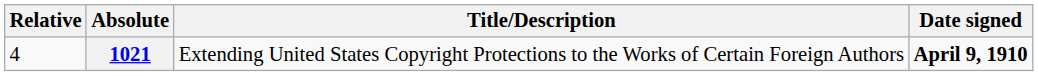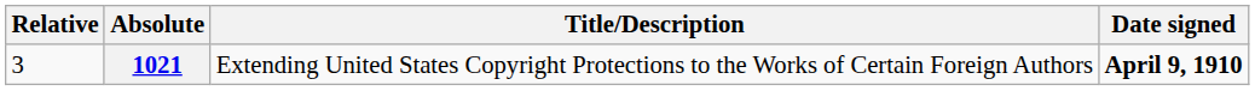1021 | Relative: 4 -> 3
